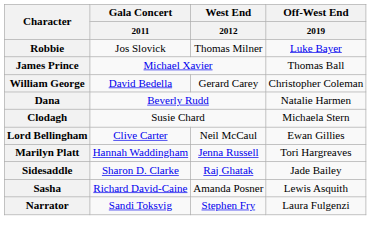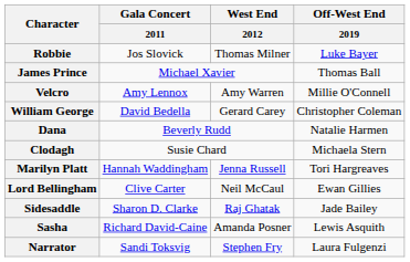+ row: Velcro | Amy Lennox | Amy Warren | Millie O'Connell
rows swapped: Lord Bellingham <-> Marilyn Platt
